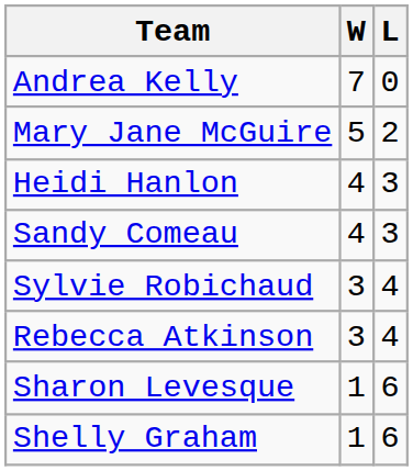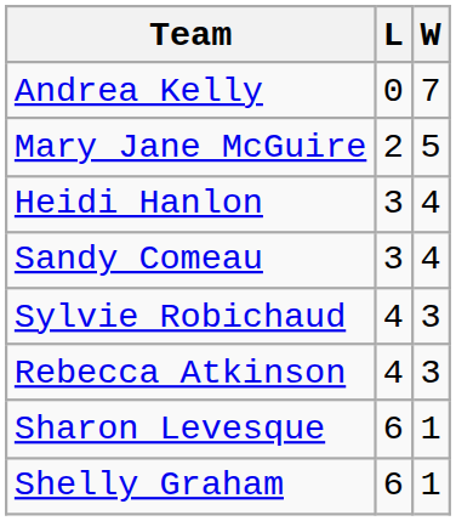columns swapped: W <-> L
